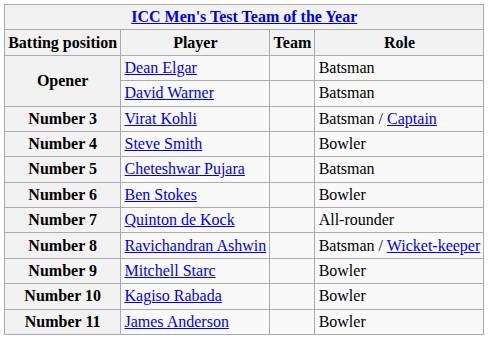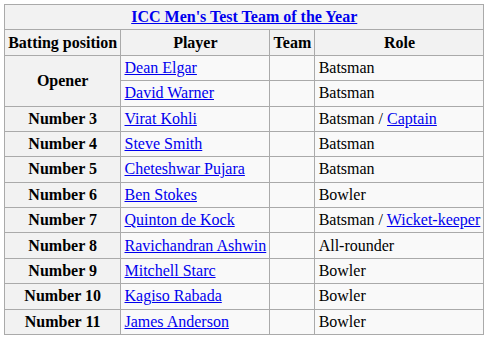Number 4 | Role: Bowler -> Batsman
Number 7 | Role: All-rounder -> Batsman / Wicket-keeper
Number 8 | Role: Batsman / Wicket-keeper -> All-rounder
